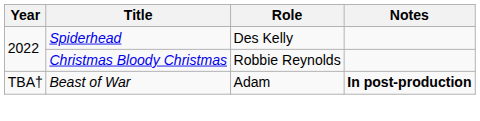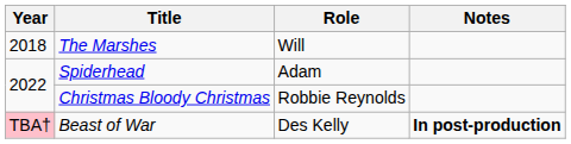+ row: 2018 | The Marshes | Will
Spiderhead | Role: Des Kelly -> Adam
Beast of War | Year: no background -> pink background
Beast of War | Role: Adam -> Des Kelly
